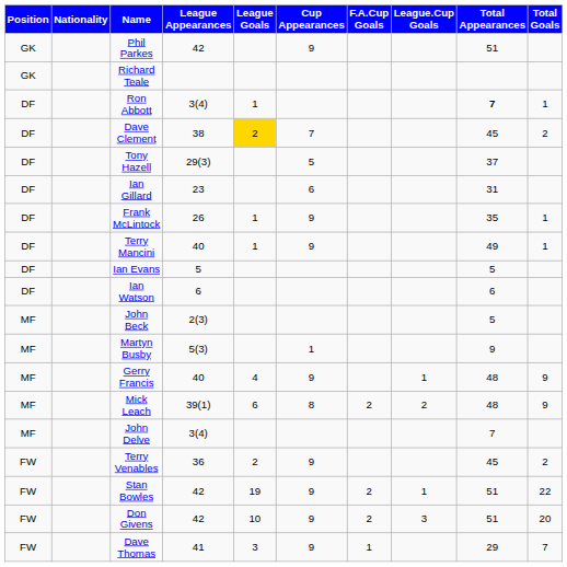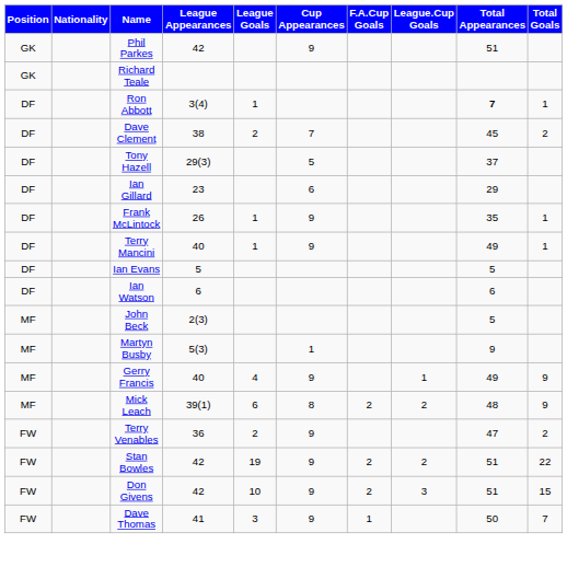Dave Clement | League Goals: gold background -> no background
Ian Gillard | Total Appearances: 31 -> 29
Gerry Francis | Total Appearances: 48 -> 49
- row: MF | John Delve | 3(4) | 7
Terry Venables | Total Appearances: 45 -> 47
Stan Bowles | League.Cup Goals: 1 -> 2
Don Givens | Total Goals: 20 -> 15
Dave Thomas | Total Appearances: 29 -> 50
